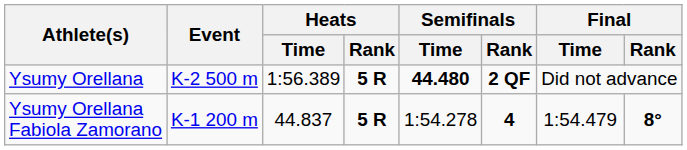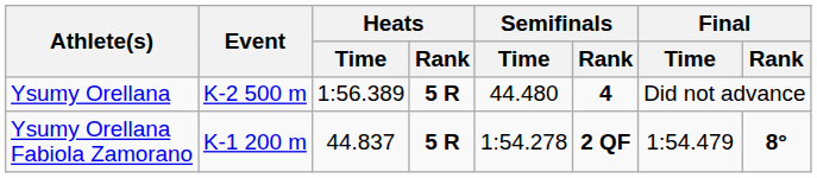Ysumy Orellana | Semifinals / Time: bold -> normal
Ysumy Orellana | Semifinals / Rank: 2 QF -> 4
Ysumy Orellana Fabiola Zamorano | Semifinals / Rank: 4 -> 2 QF
